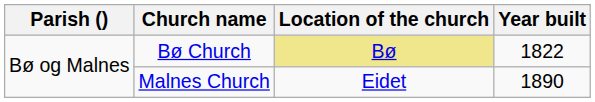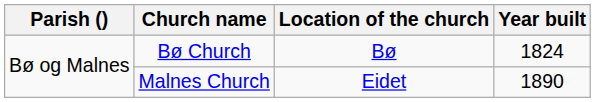Bø Church | Location of the church: khaki background -> no background
Bø Church | Year built: 1822 -> 1824
